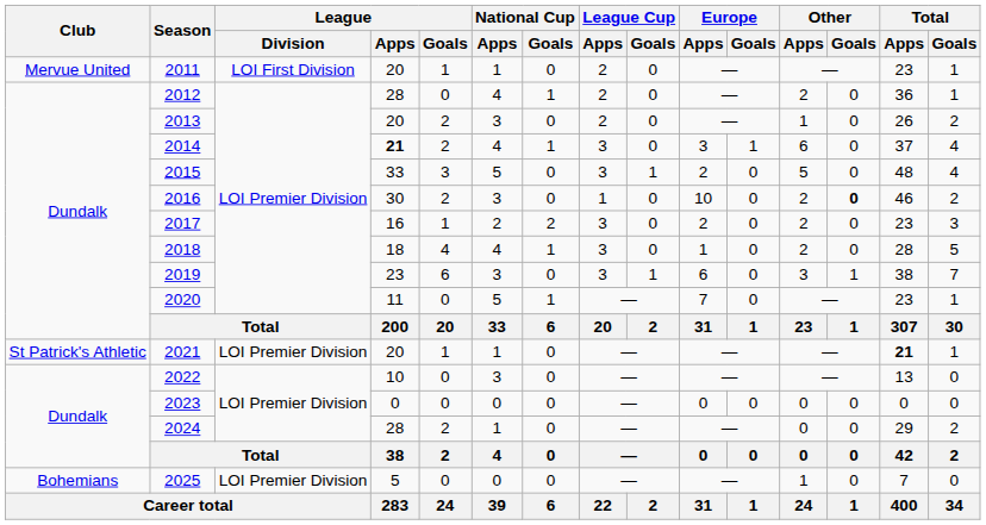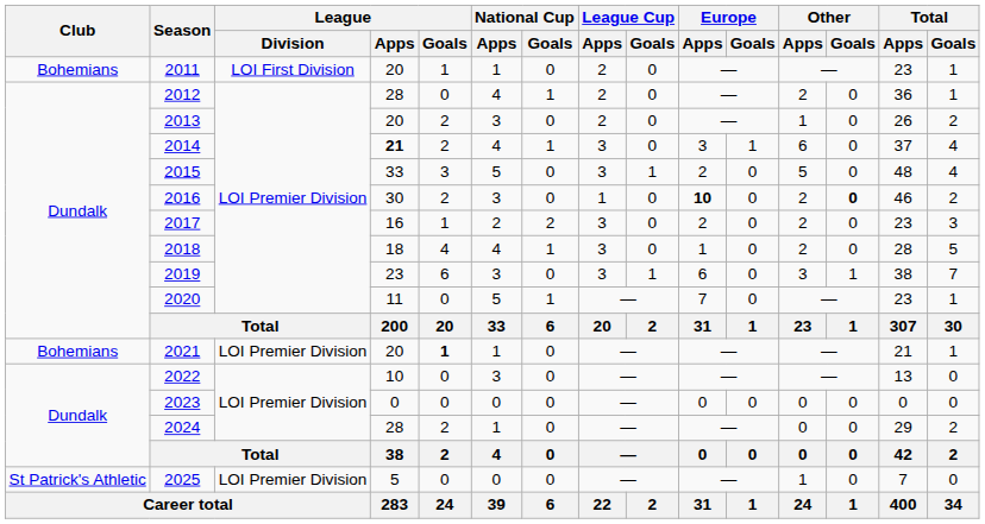2011 | Club: Mervue United -> Bohemians
2016 | Europe / Apps: normal -> bold
2021 | Club: St Patrick's Athletic -> Bohemians
2021 | League / Goals: normal -> bold
2021 | Total / Apps: bold -> normal
2025 | Club: Bohemians -> St Patrick's Athletic
